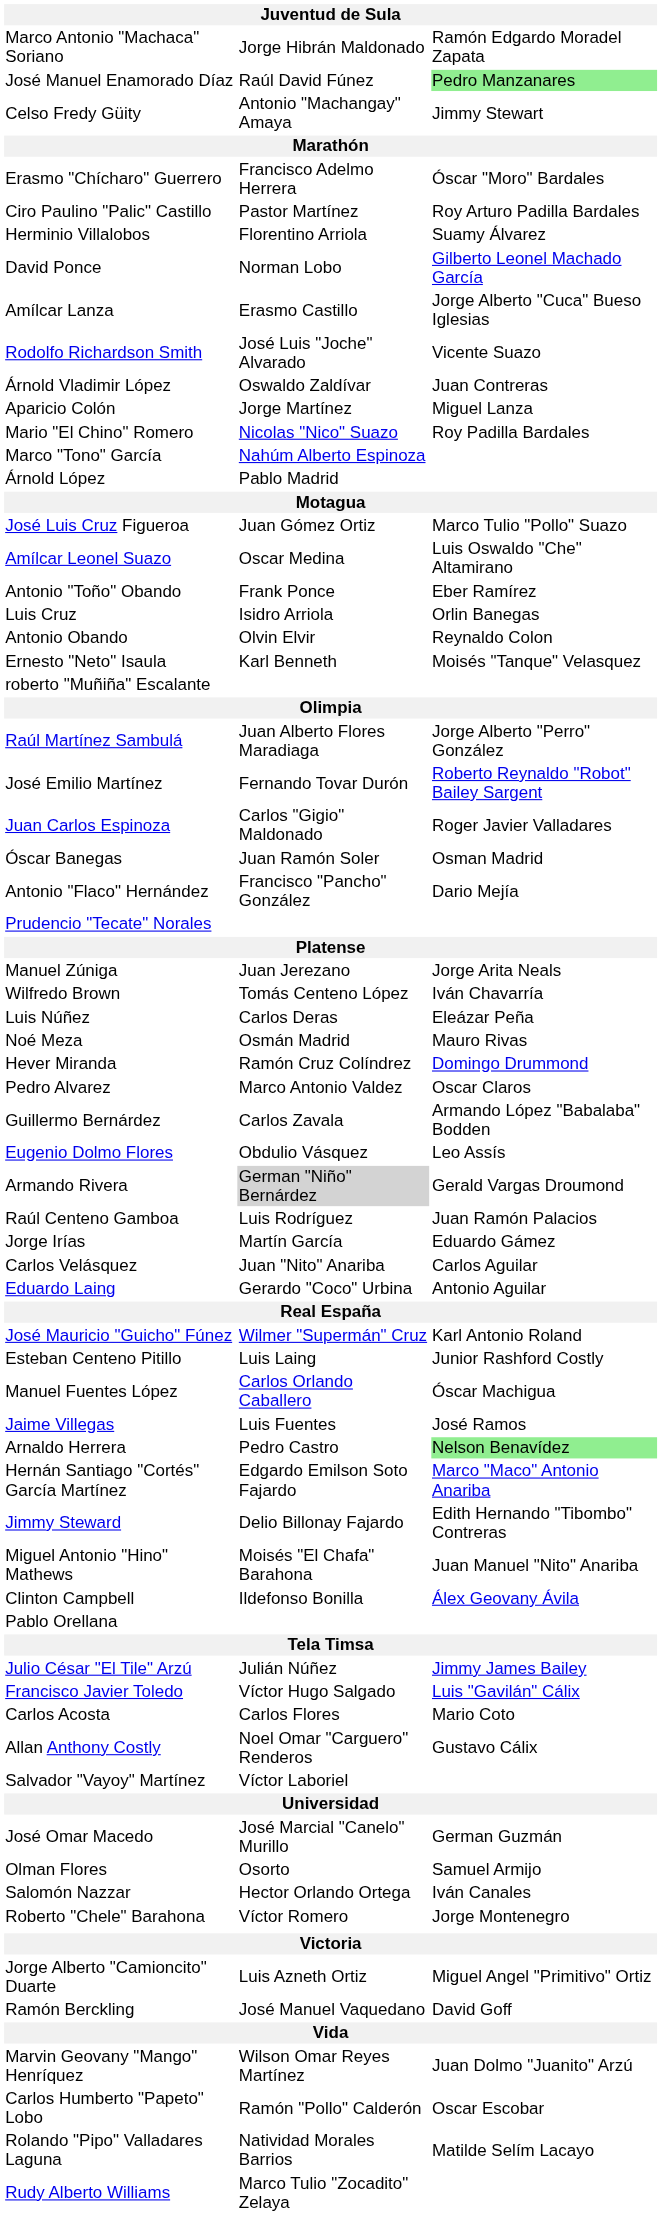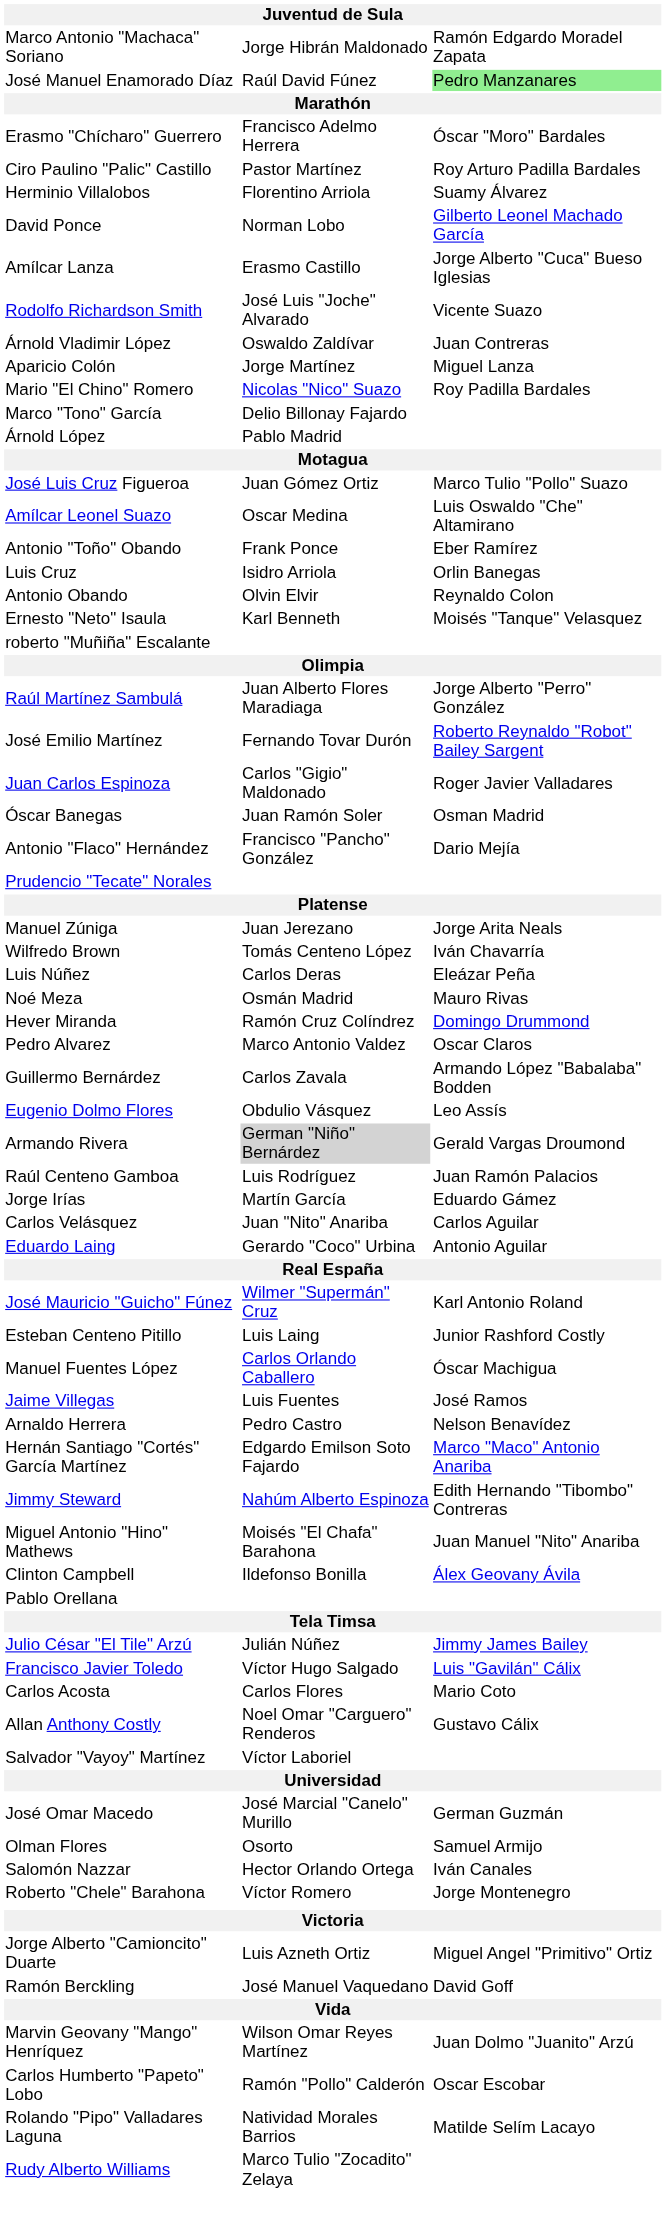- row: Celso Fredy Güity | Antonio "Machangay" Amaya | Jimmy Stewart
Marco "Tono" García | column 2: Nahúm Alberto Espinoza -> Delio Billonay Fajardo
Arnaldo Herrera | column 3: lightgreen background -> no background
Jimmy Steward | column 2: Delio Billonay Fajardo -> Nahúm Alberto Espinoza
